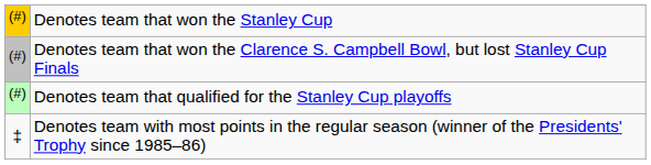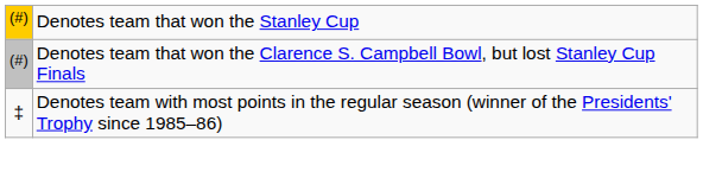- row: (#) | Denotes team that qualified for the Stanley Cup playoffs
